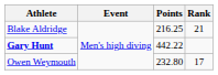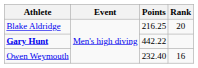Blake Aldridge | Rank: 21 -> 20
Owen Weymouth | Points: 232.80 -> 232.40
Owen Weymouth | Rank: 17 -> 16
